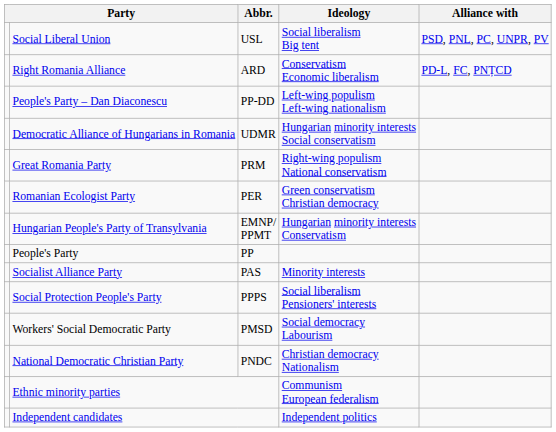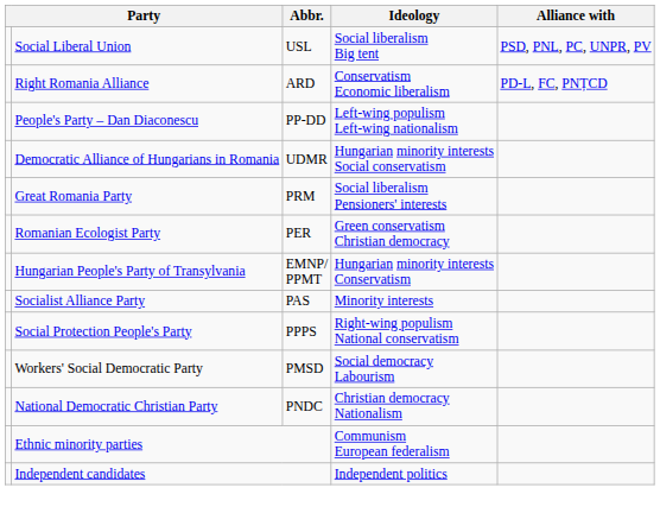Great Romania Party | Ideology: Right-wing populism National conservatism -> Social liberalism Pensioners' interests
- row: People's Party | PP
Social Protection People's Party | Ideology: Social liberalism Pensioners' interests -> Right-wing populism National conservatism
